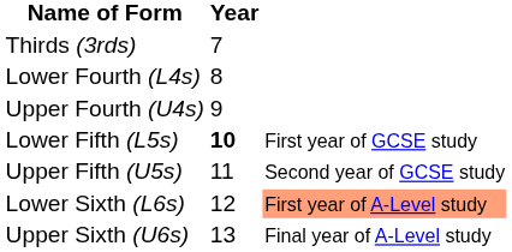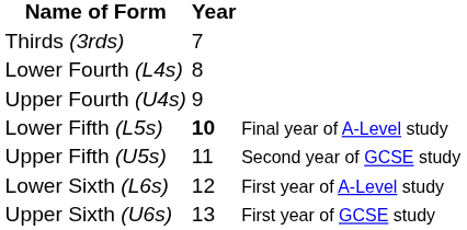Lower Fifth (L5s) | column 3: First year of GCSE study -> Final year of A-Level study
Lower Sixth (L6s) | column 3: lightsalmon background -> no background
Upper Sixth (U6s) | column 3: Final year of A-Level study -> First year of GCSE study
